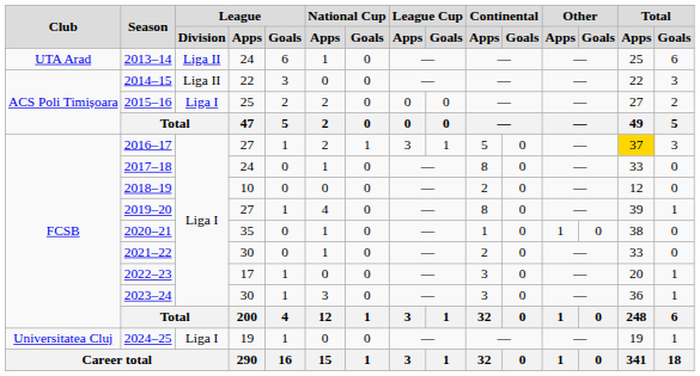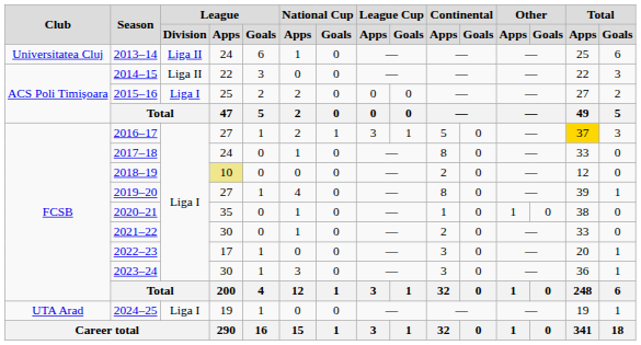2013–14 | Club: UTA Arad -> Universitatea Cluj
2018–19 | League / Apps: no background -> khaki background
2024–25 | Club: Universitatea Cluj -> UTA Arad
